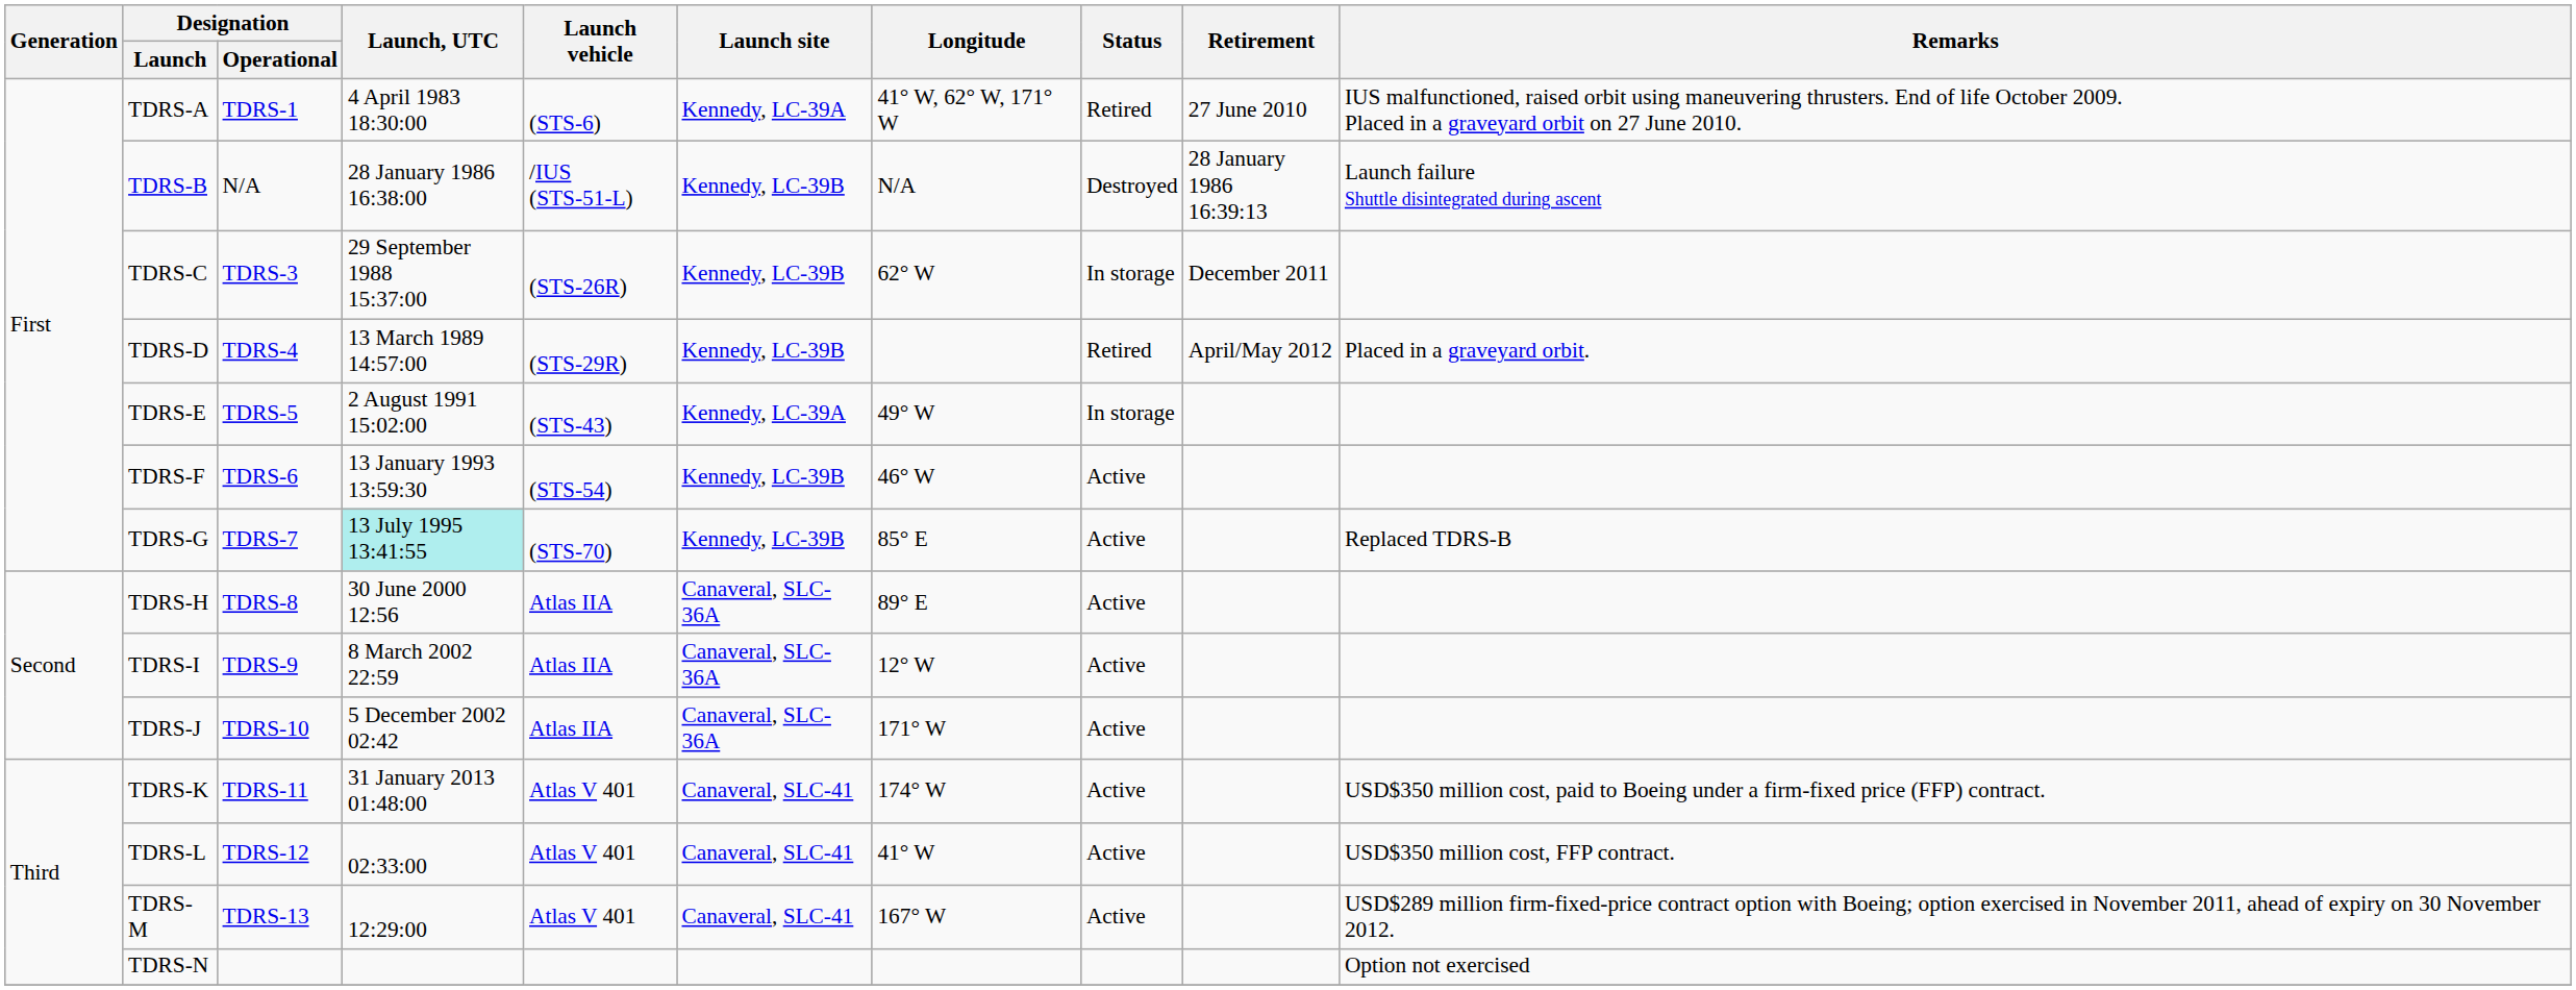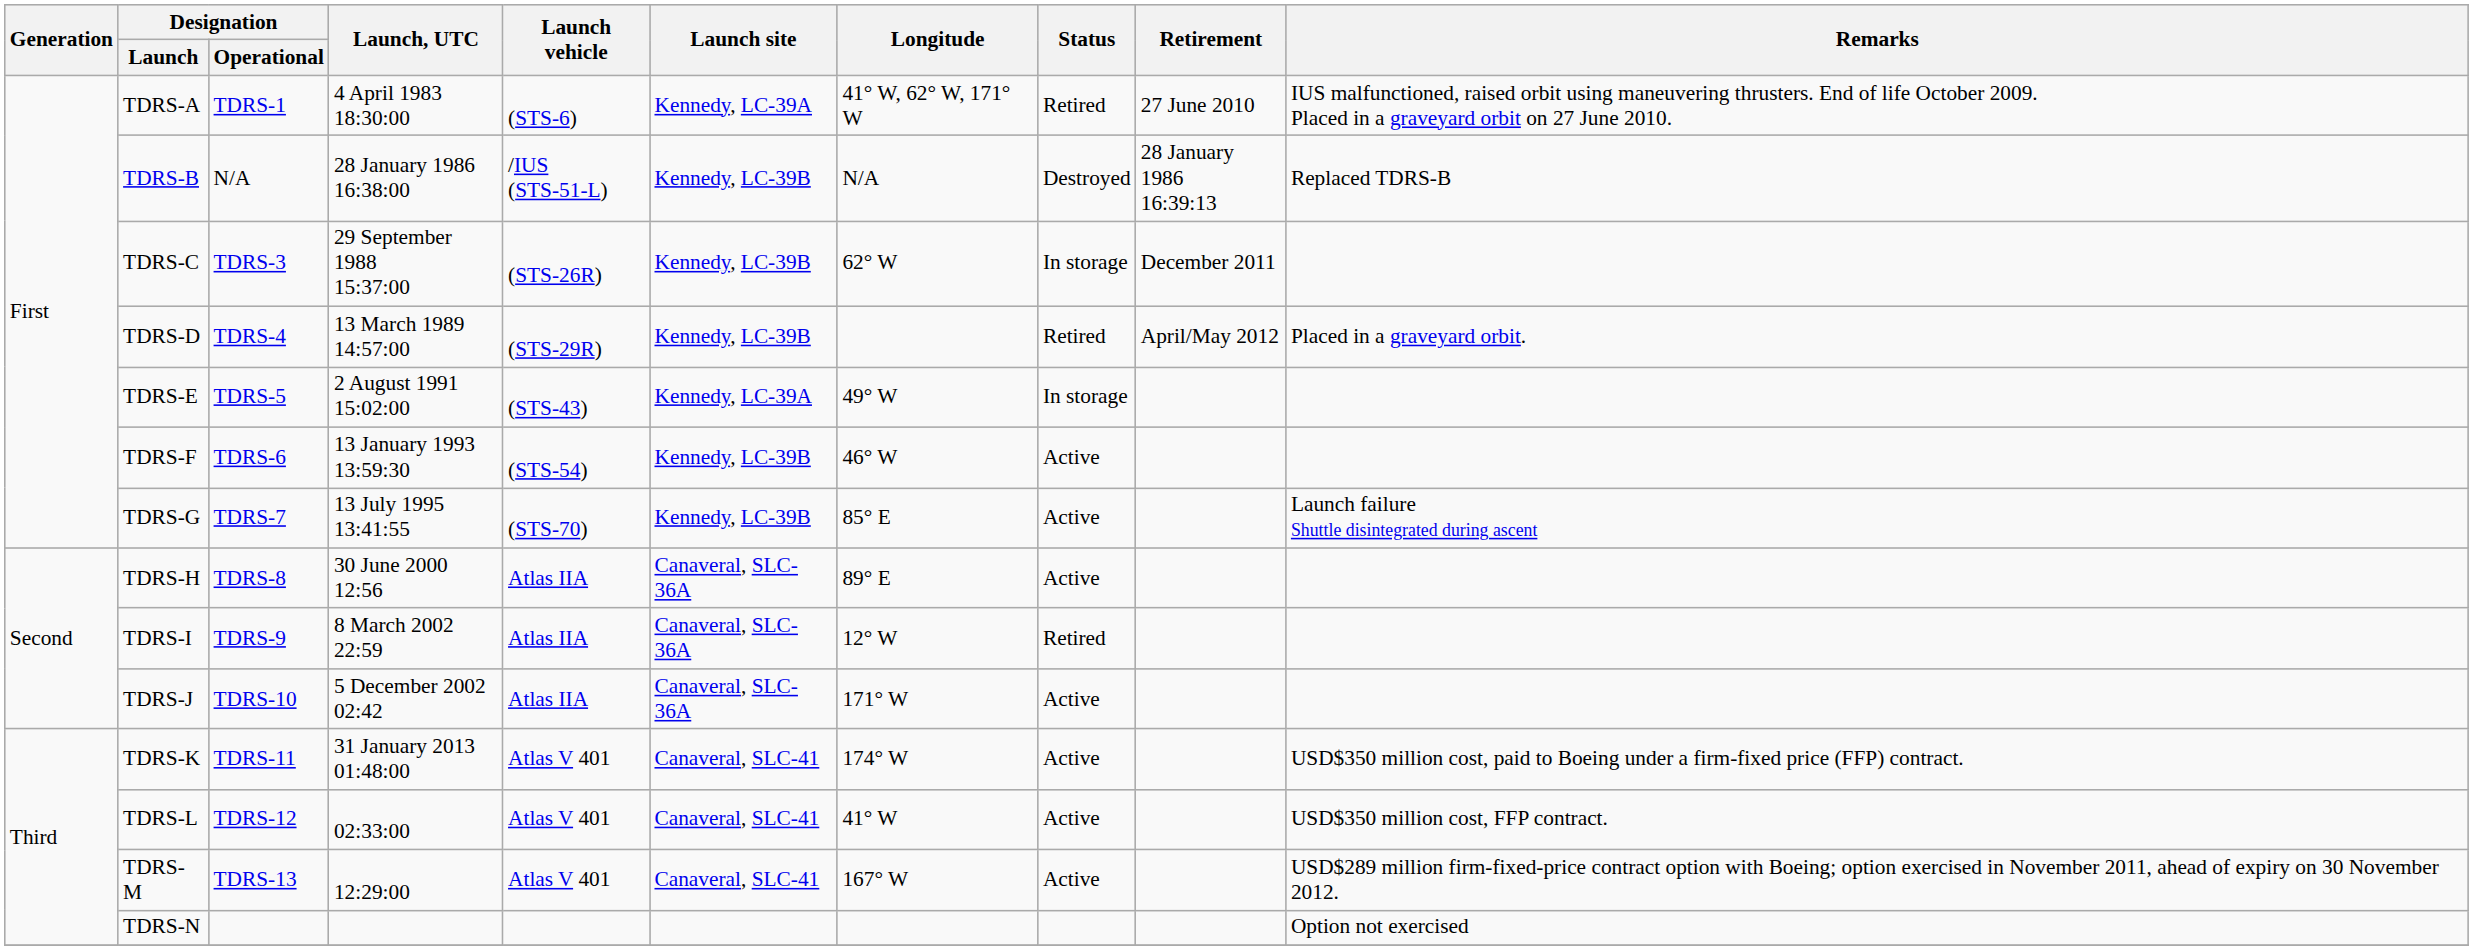TDRS-B | Remarks: Launch failure Shuttle disintegrated during ascent -> Replaced TDRS-B
TDRS-G | Launch, UTC: paleturquoise background -> no background
TDRS-G | Remarks: Replaced TDRS-B -> Launch failure Shuttle disintegrated during ascent
TDRS-I | Status: Active -> Retired
